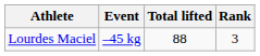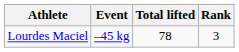Lourdes Maciel | Total lifted: 88 -> 78
